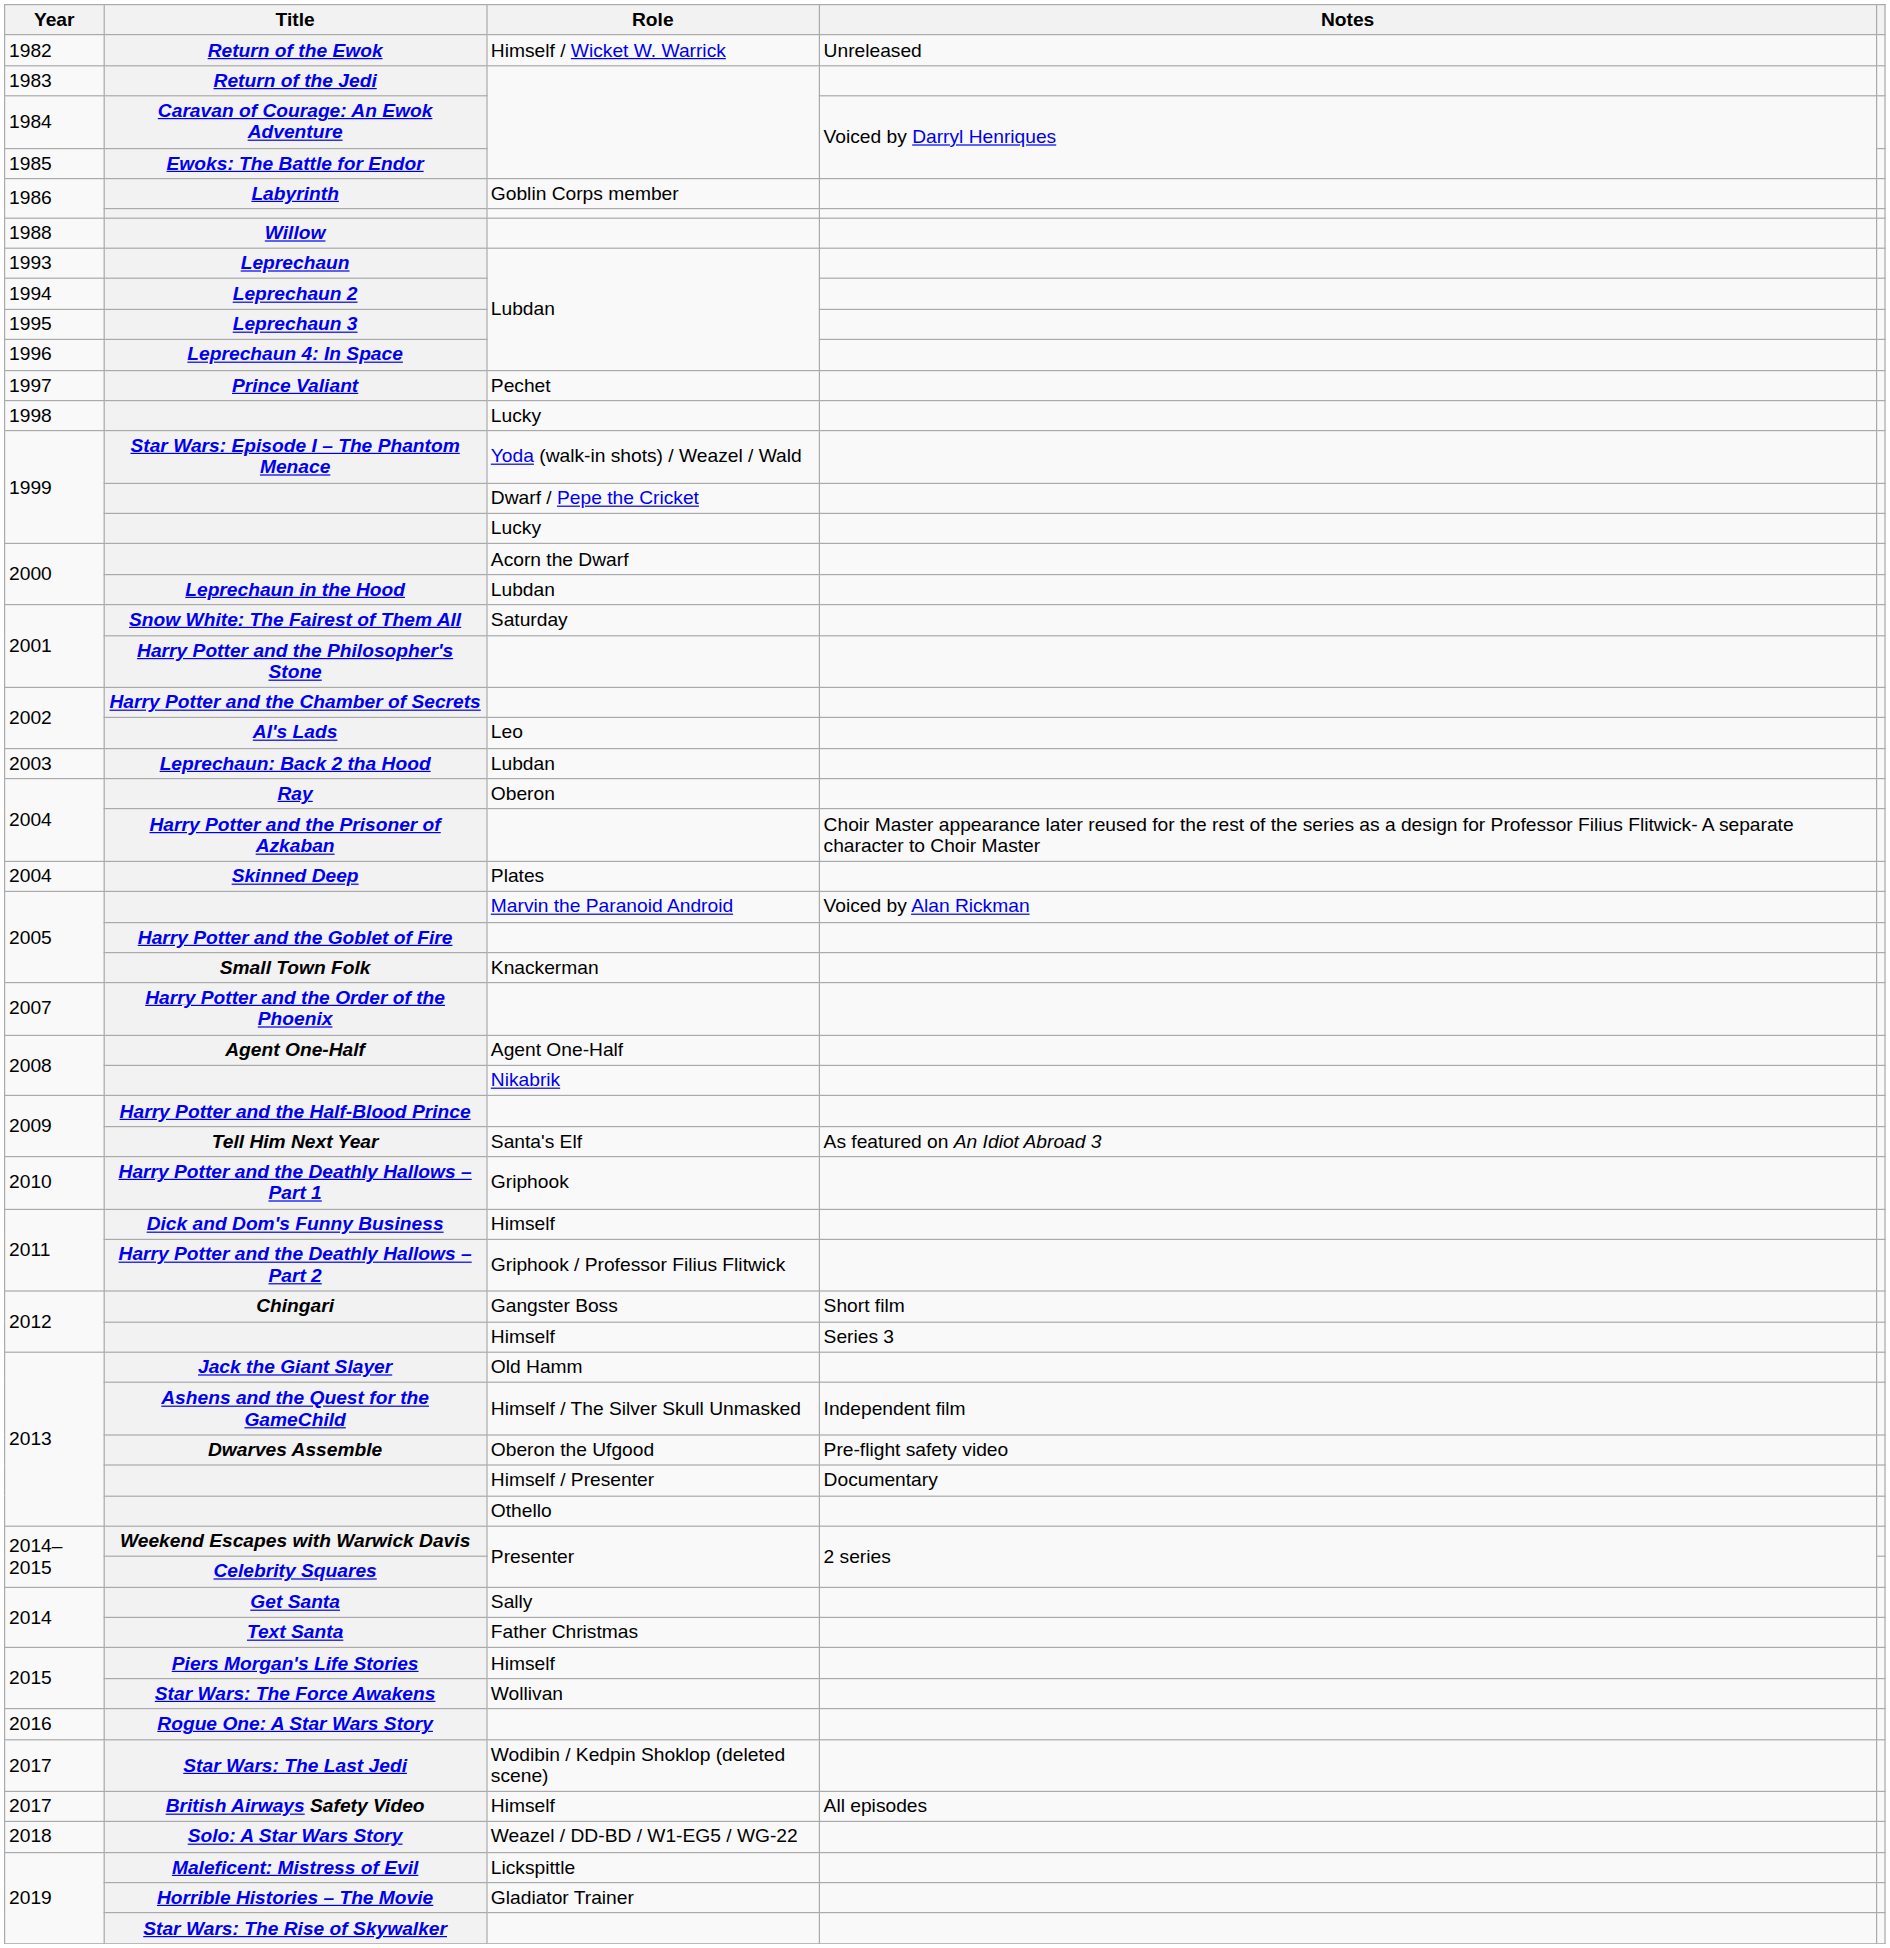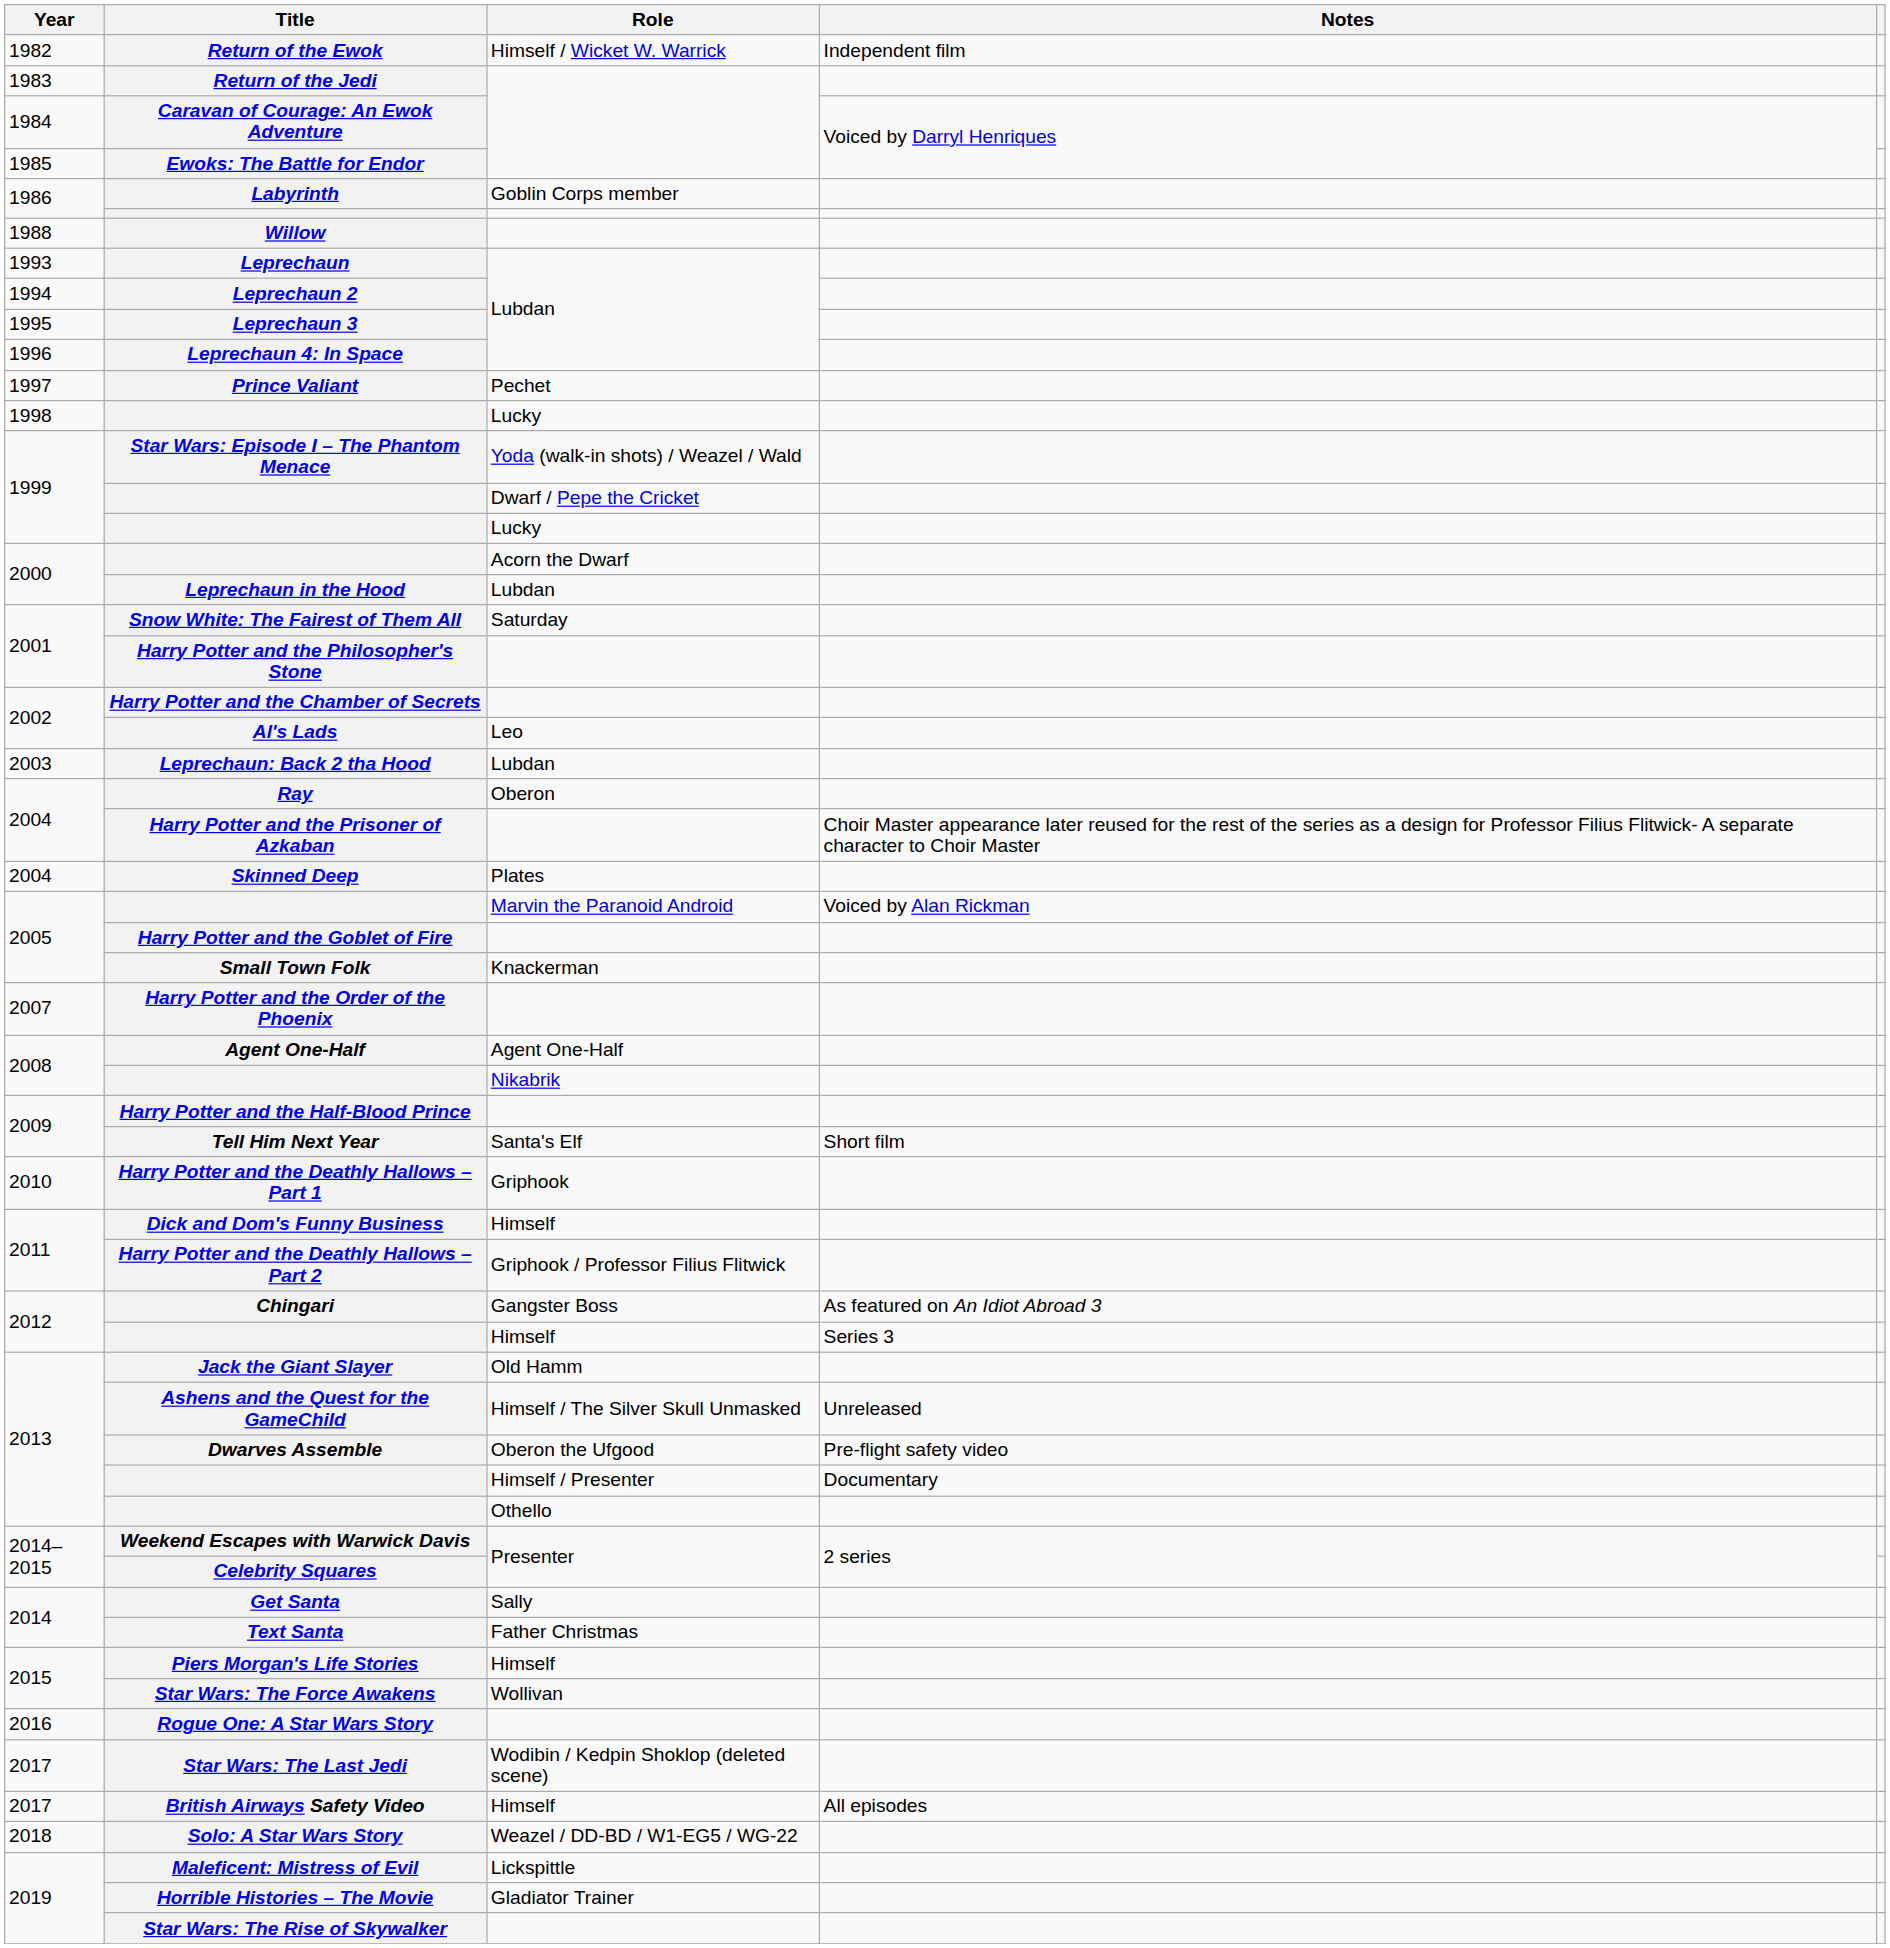Return of the Ewok | Notes: Unreleased -> Independent film
Tell Him Next Year | Notes: As featured on An Idiot Abroad 3 -> Short film
Chingari | Notes: Short film -> As featured on An Idiot Abroad 3
Ashens and the Quest for the GameChild | Notes: Independent film -> Unreleased
